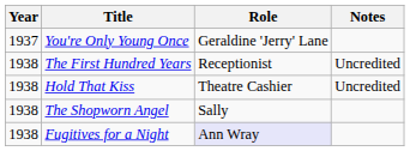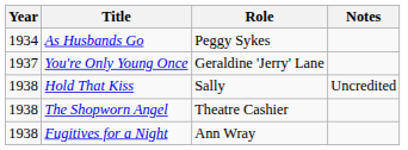+ row: 1934 | As Husbands Go | Peggy Sykes
- row: 1938 | The First Hundred Years | Receptionist | Uncredited
Hold That Kiss | Role: Theatre Cashier -> Sally
The Shopworn Angel | Role: Sally -> Theatre Cashier
Fugitives for a Night | Role: lavender background -> no background
